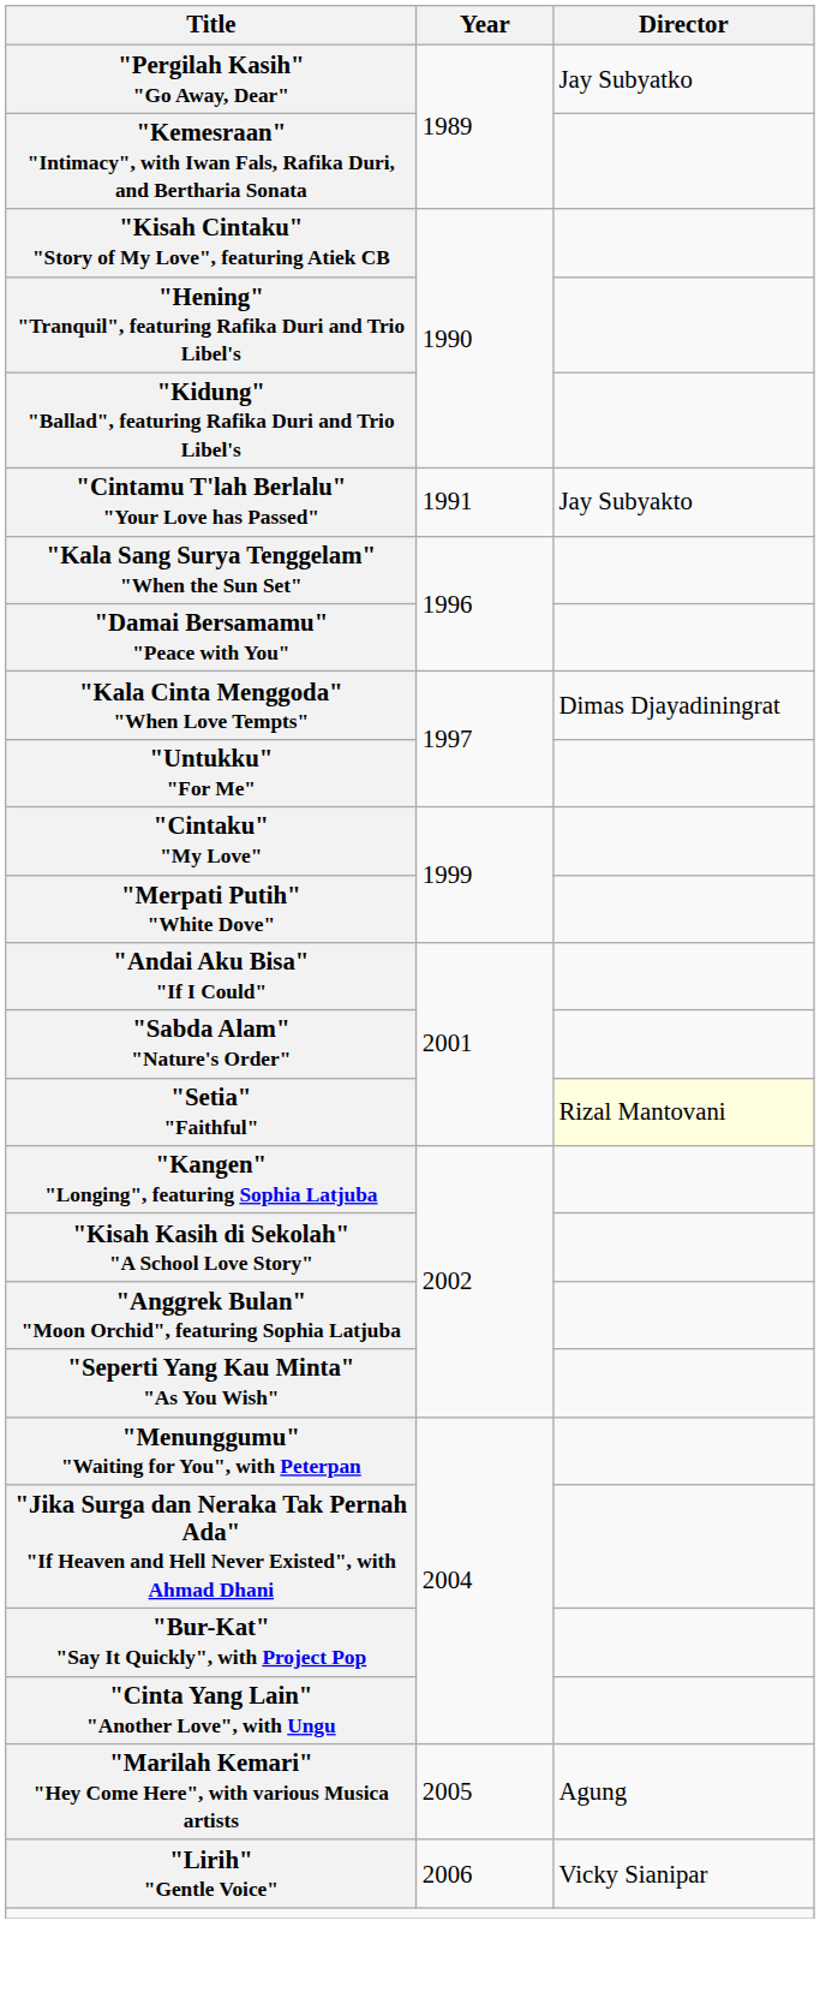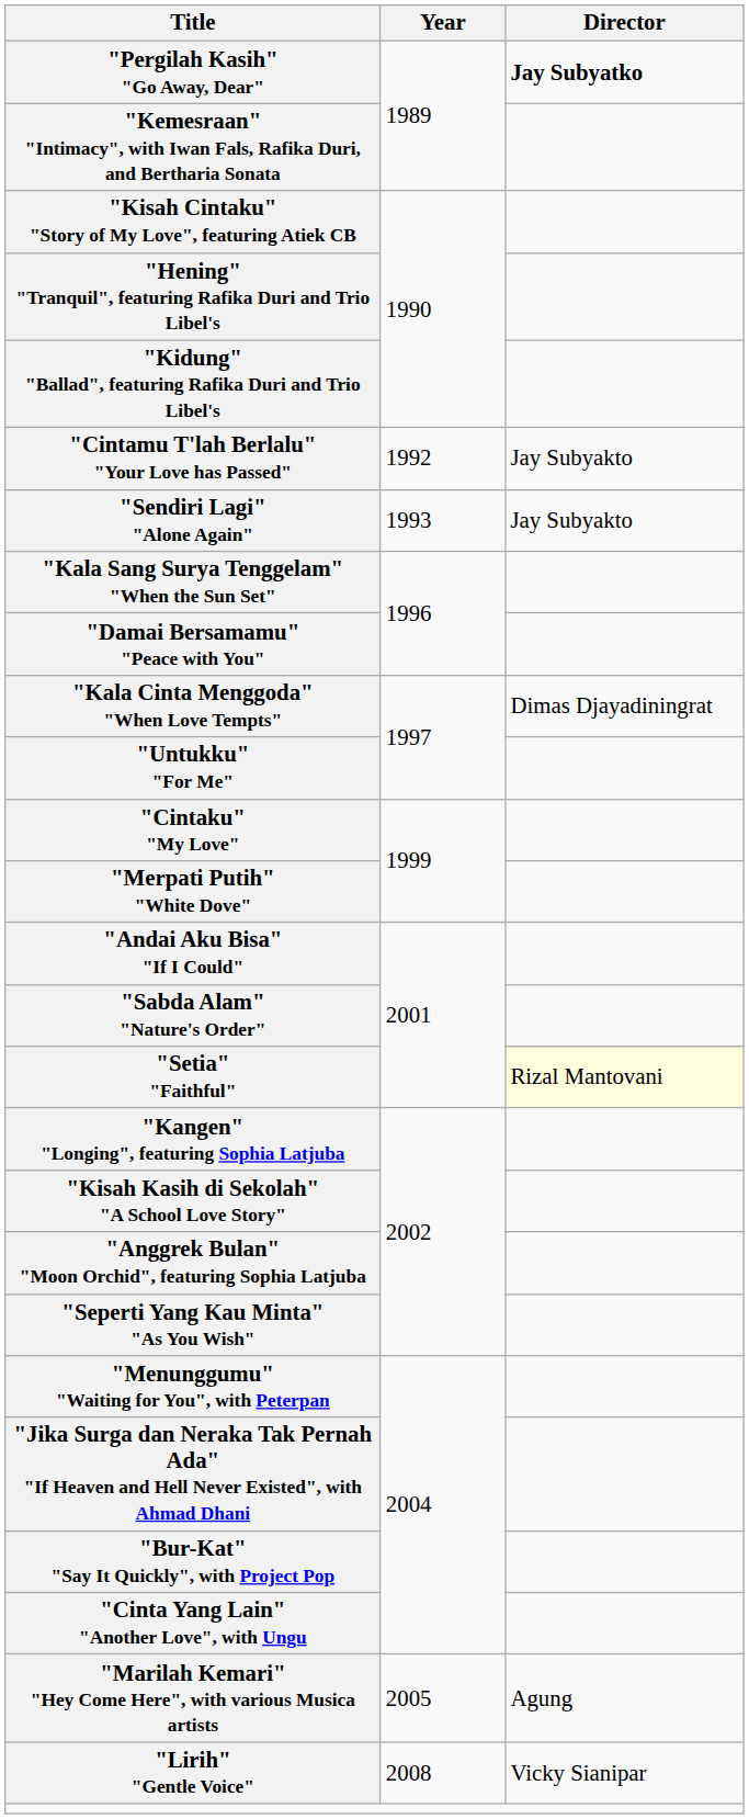"Pergilah Kasih" "Go Away, Dear" | Director: normal -> bold
"Cintamu T'lah Berlalu" "Your Love has Passed" | Year: 1991 -> 1992
+ row: "Sendiri Lagi" "Alone Again" | 1993 | Jay Subyakto
"Lirih" "Gentle Voice" | Year: 2006 -> 2008
